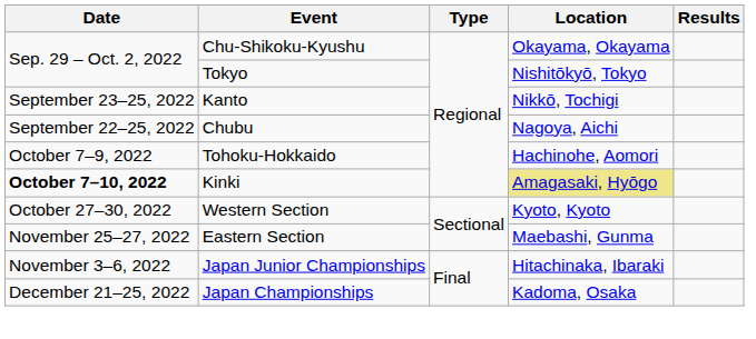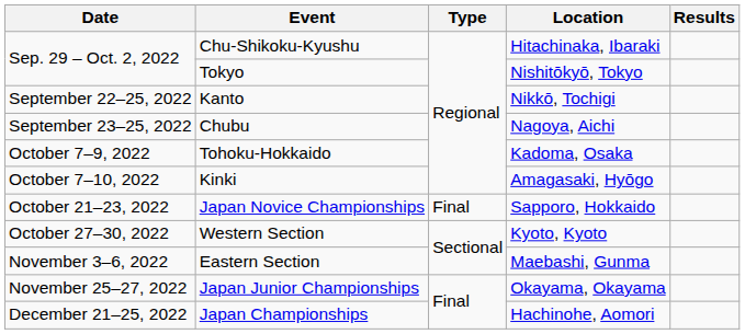Chu-Shikoku-Kyushu | Location: Okayama, Okayama -> Hitachinaka, Ibaraki
Kanto | Date: September 23–25, 2022 -> September 22–25, 2022
Chubu | Date: September 22–25, 2022 -> September 23–25, 2022
Tohoku-Hokkaido | Location: Hachinohe, Aomori -> Kadoma, Osaka
Kinki | Date: bold -> normal
Kinki | Location: khaki background -> no background
+ row: October 21–23, 2022 | Japan Novice Championships | Final | Sapporo, Hokkaido
Eastern Section | Date: November 25–27, 2022 -> November 3–6, 2022
Japan Junior Championships | Date: November 3–6, 2022 -> November 25–27, 2022
Japan Junior Championships | Location: Hitachinaka, Ibaraki -> Okayama, Okayama
Japan Championships | Location: Kadoma, Osaka -> Hachinohe, Aomori
